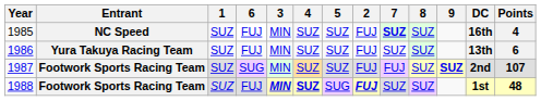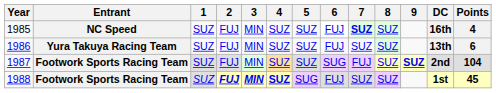columns swapped: 2 <-> 6
1987 | Points: 107 -> 104
1988 | Points: 48 -> 45
